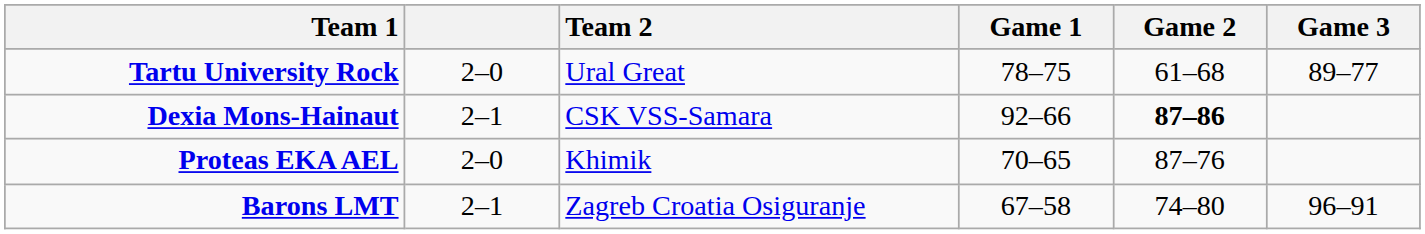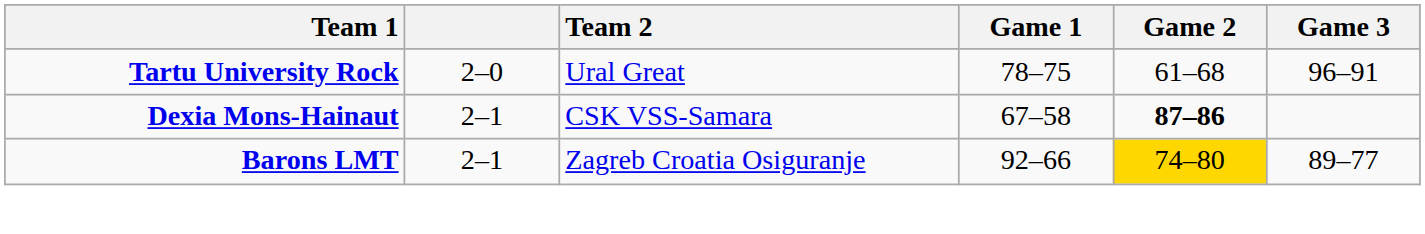Tartu University Rock | Game 3: 89–77 -> 96–91
Dexia Mons-Hainaut | Game 1: 92–66 -> 67–58
- row: Proteas EKA AEL | 2–0 | Khimik | 70–65 | 87–76
Barons LMT | Game 1: 67–58 -> 92–66
Barons LMT | Game 2: no background -> gold background
Barons LMT | Game 3: 96–91 -> 89–77
